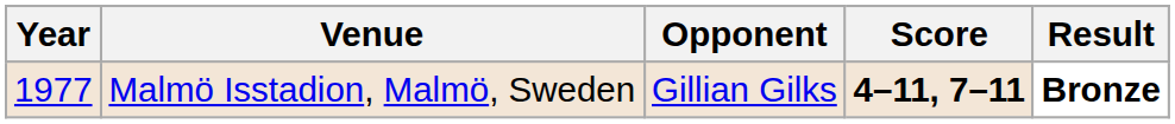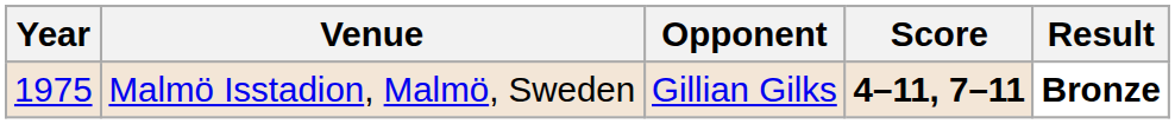Malmö Isstadion, Malmö, Sweden | Year: 1977 -> 1975
